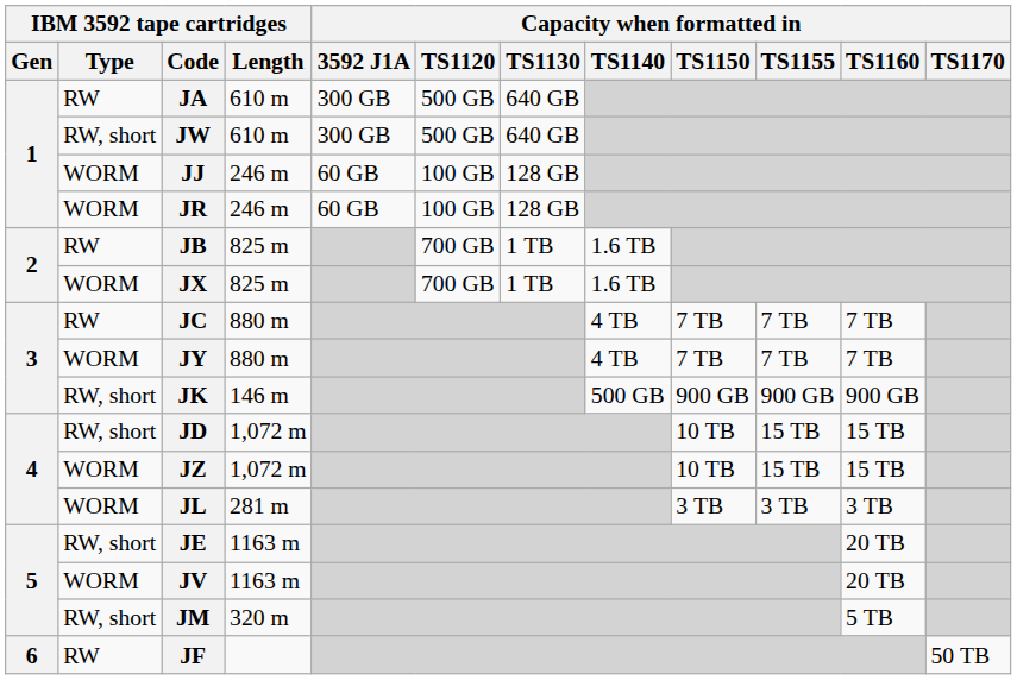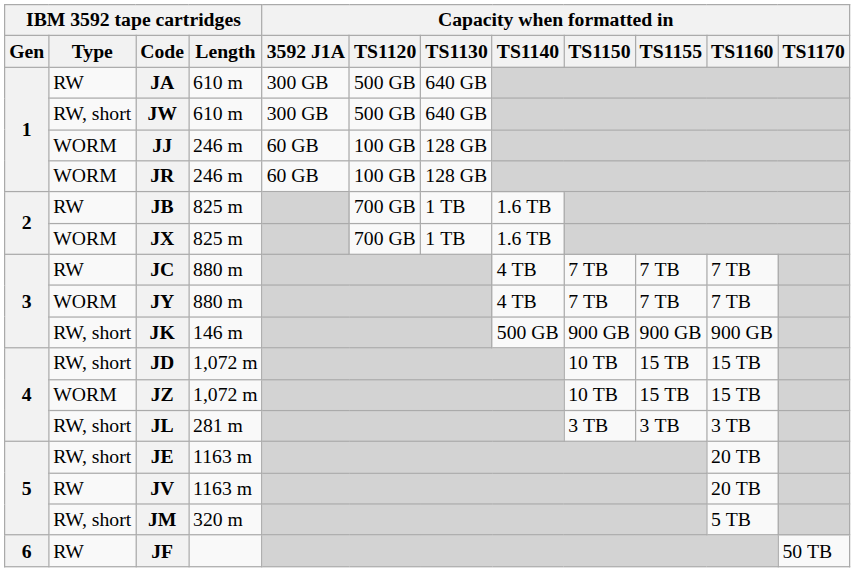JL | IBM 3592 tape cartridges / Type: WORM -> RW, short
JV | IBM 3592 tape cartridges / Type: WORM -> RW
